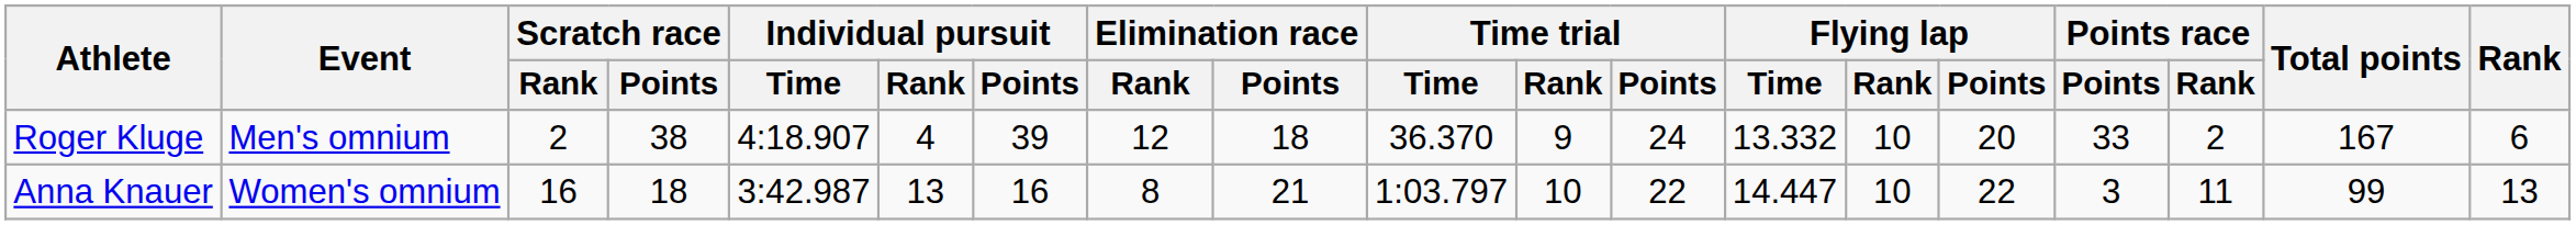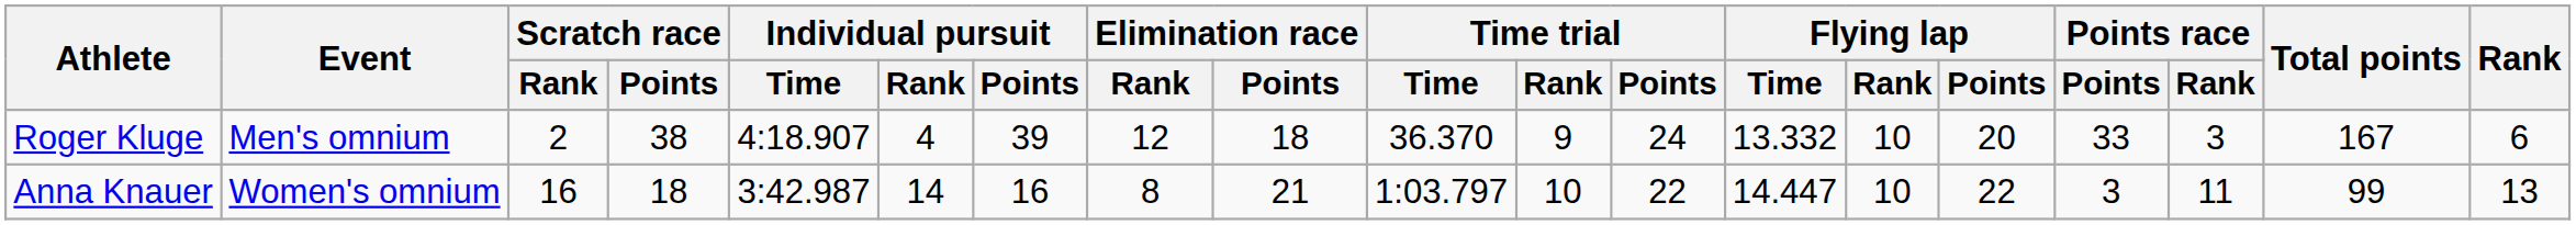Roger Kluge | Points race / Rank: 2 -> 3
Anna Knauer | Individual pursuit / Rank: 13 -> 14
